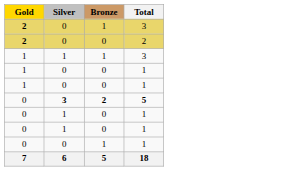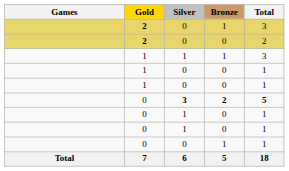+ column: Games | Total
